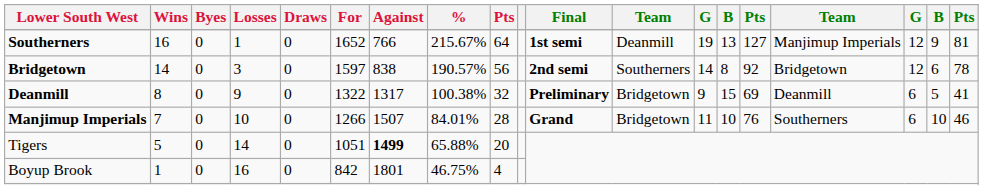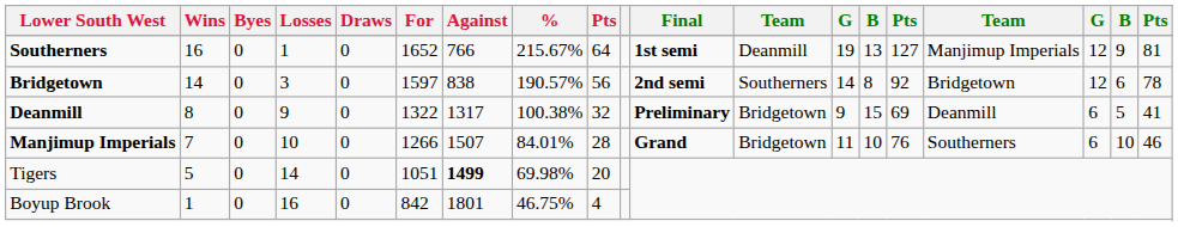Tigers | %: 65.88% -> 69.98%
